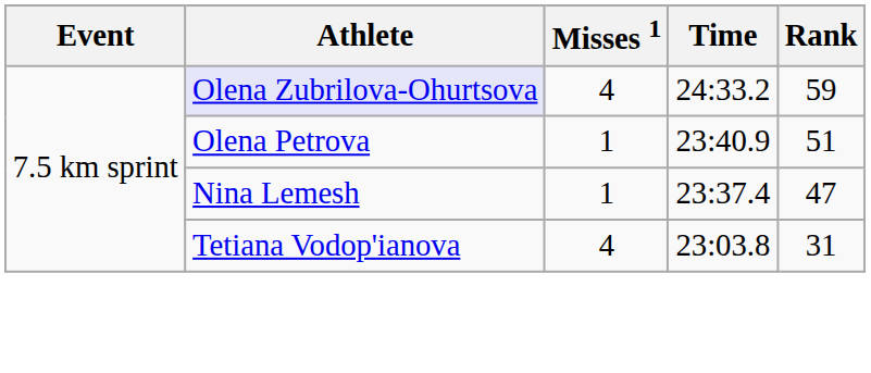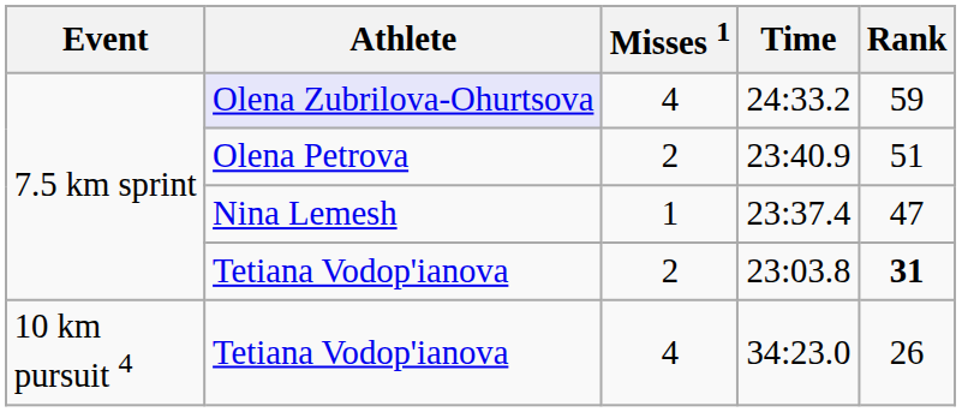23:40.9 | Misses 1: 1 -> 2
23:03.8 | Misses 1: 4 -> 2
23:03.8 | Rank: normal -> bold
+ row: 10 km pursuit 4 | Tetiana Vodop'ianova | 4 | 34:23.0 | 26
